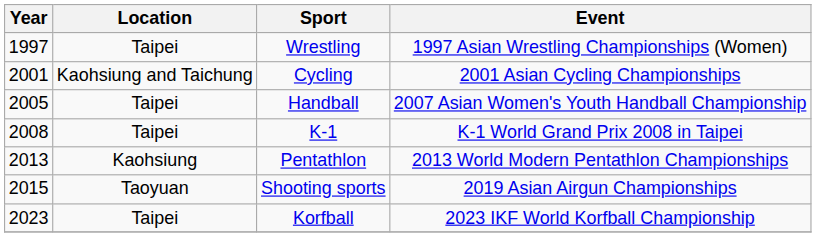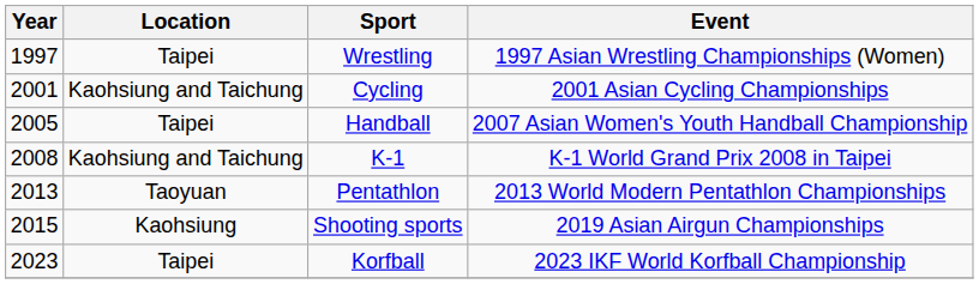K-1 | Location: Taipei -> Kaohsiung and Taichung
Pentathlon | Location: Kaohsiung -> Taoyuan
Shooting sports | Location: Taoyuan -> Kaohsiung
